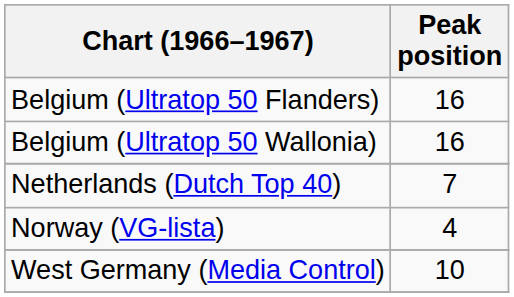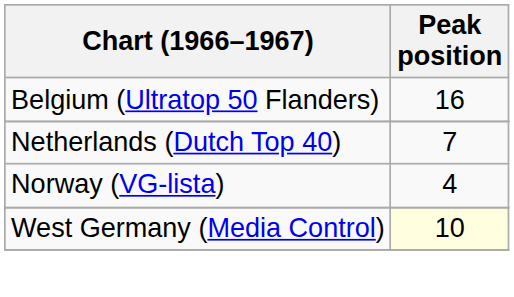- row: Belgium (Ultratop 50 Wallonia) | 16
West Germany (Media Control) | Peak position: no background -> lightyellow background
